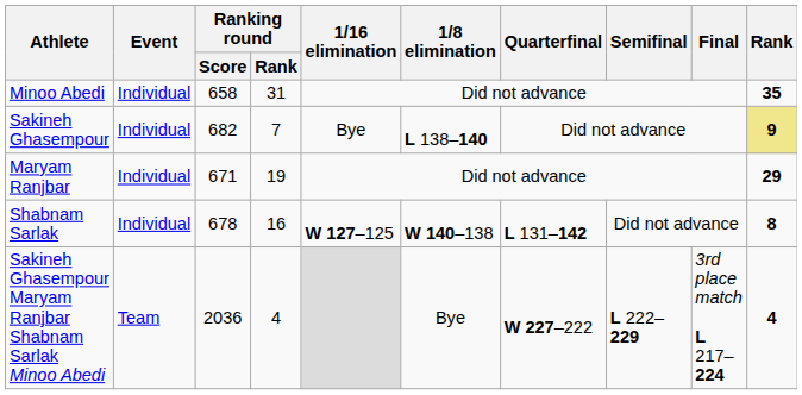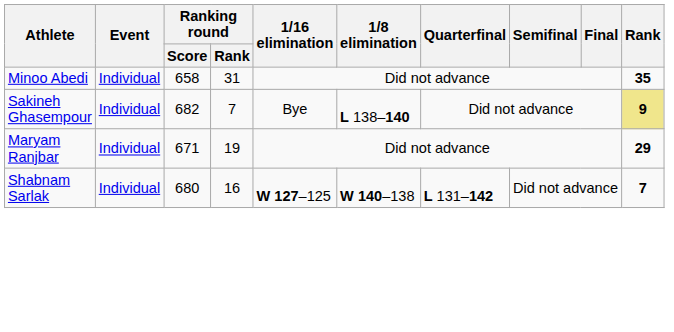Shabnam Sarlak | Ranking round / Score: 678 -> 680
Shabnam Sarlak | Rank: 8 -> 7
- row: Sakineh Ghasempour Maryam Ranjbar Shabnam Sarlak Minoo Abedi | Team | 2036 | 4 | Bye | W 227–222 | L 222–229 | 3rd place match L 217–224 | 4
